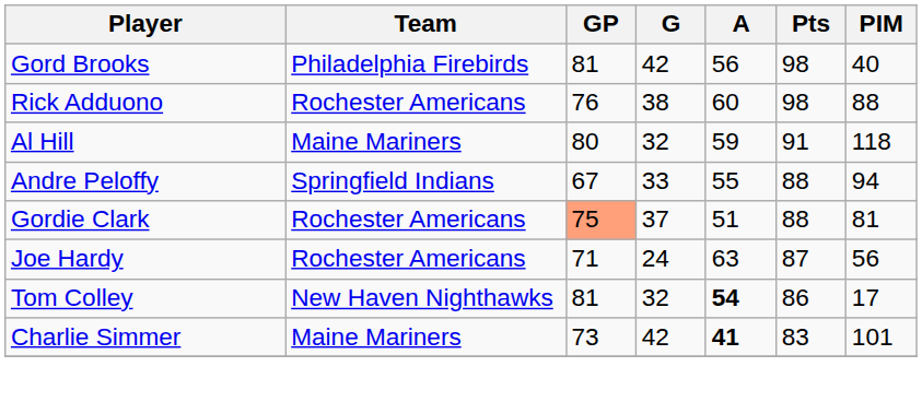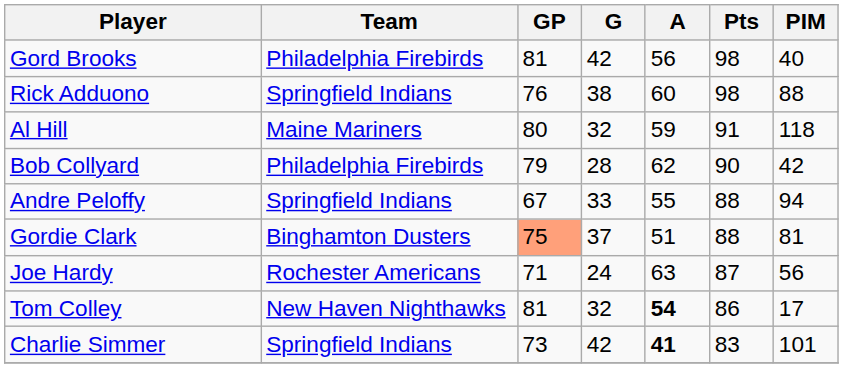Rick Adduono | Team: Rochester Americans -> Springfield Indians
+ row: Bob Collyard | Philadelphia Firebirds | 79 | 28 | 62 | 90 | 42
Gordie Clark | Team: Rochester Americans -> Binghamton Dusters
Charlie Simmer | Team: Maine Mariners -> Springfield Indians
